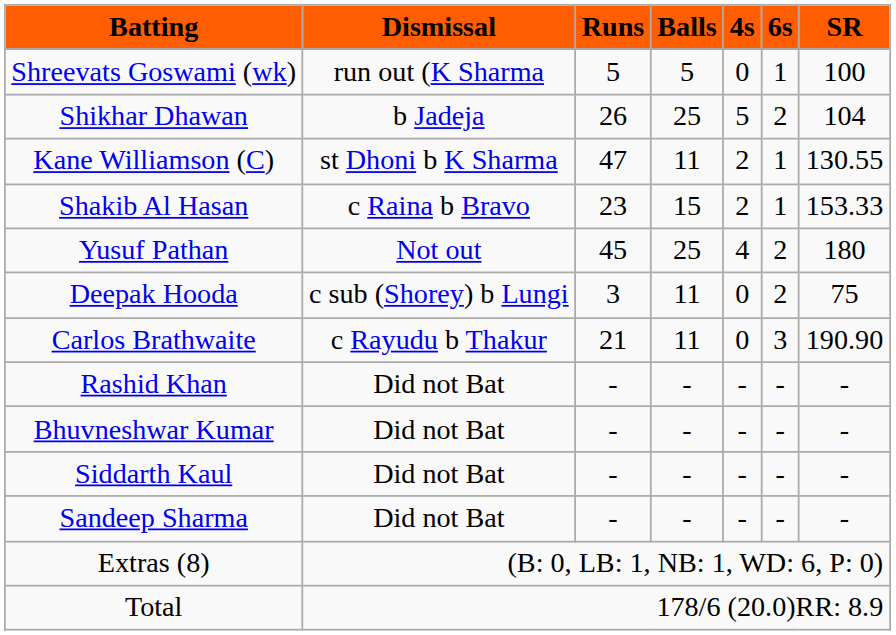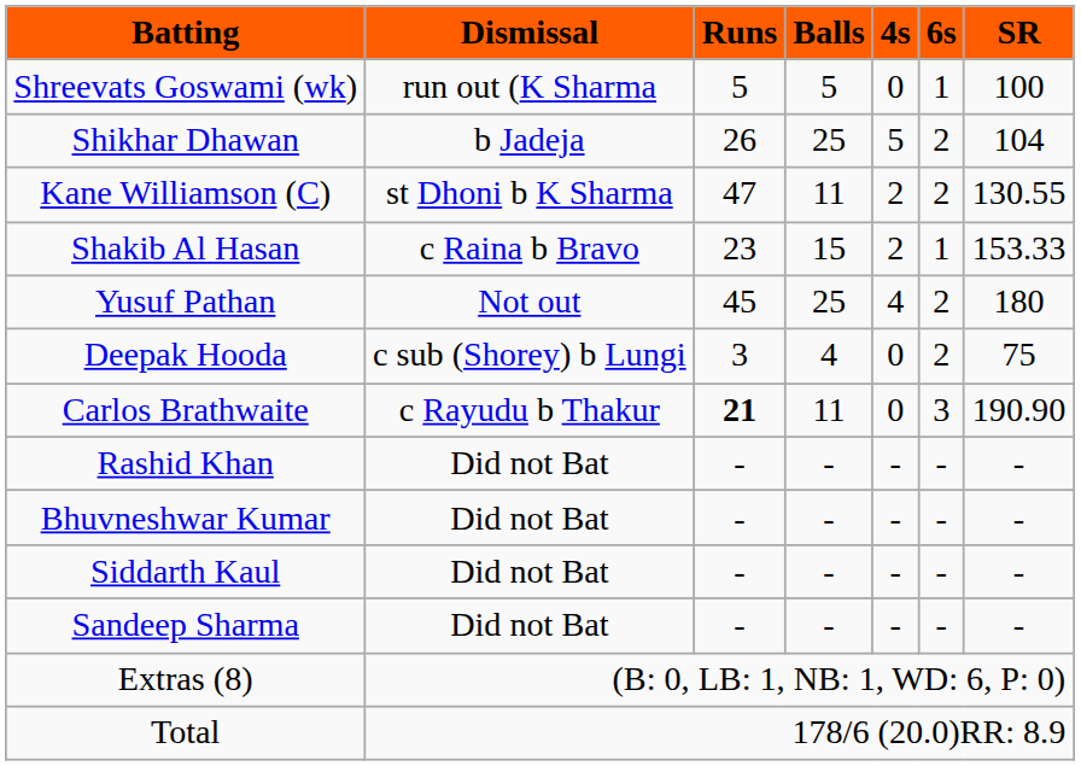Kane Williamson (C) | 6s: 1 -> 2
Deepak Hooda | Balls: 11 -> 4
Carlos Brathwaite | Runs: normal -> bold
